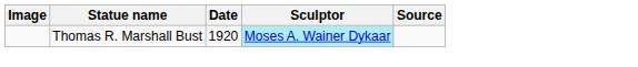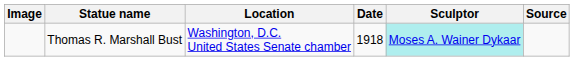+ column: Location | Washington, D.C. United States Senate chamber
Thomas R. Marshall Bust | Date: 1920 -> 1918
